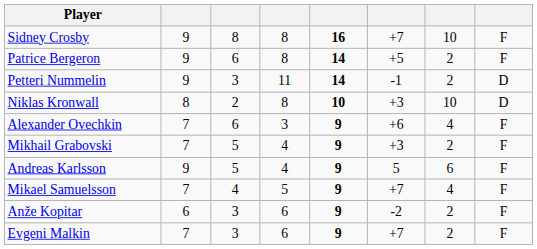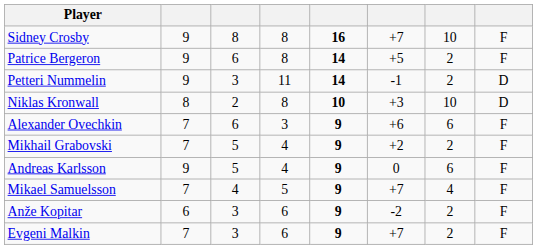Alexander Ovechkin | column 7: 4 -> 6
Mikhail Grabovski | column 6: +3 -> +2
Andreas Karlsson | column 6: 5 -> 0
